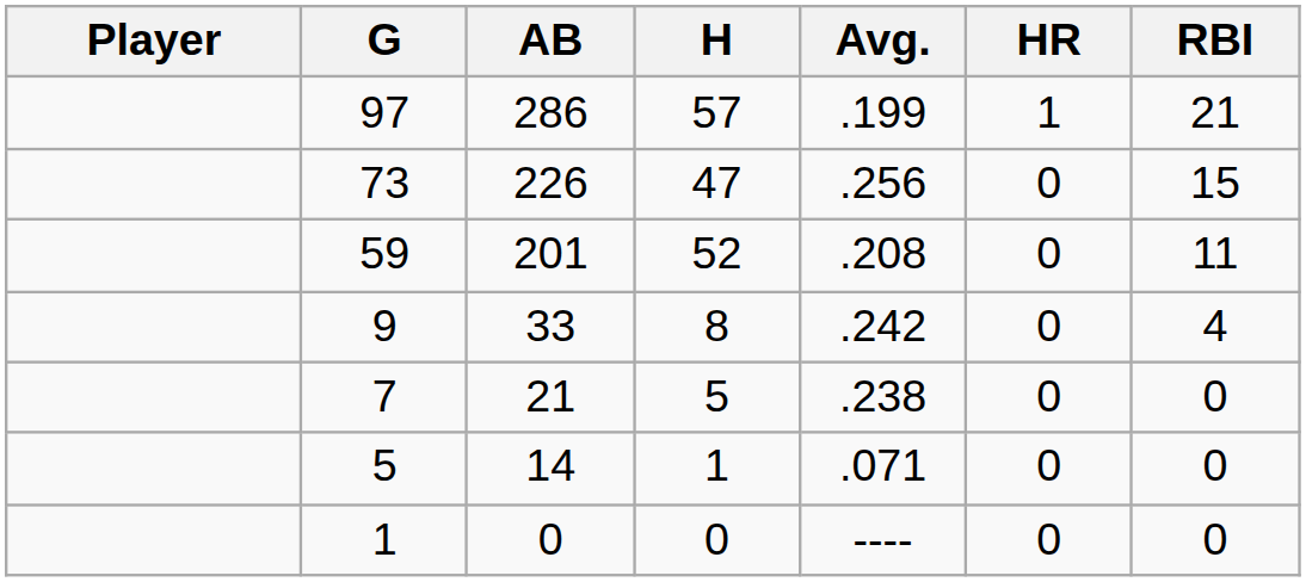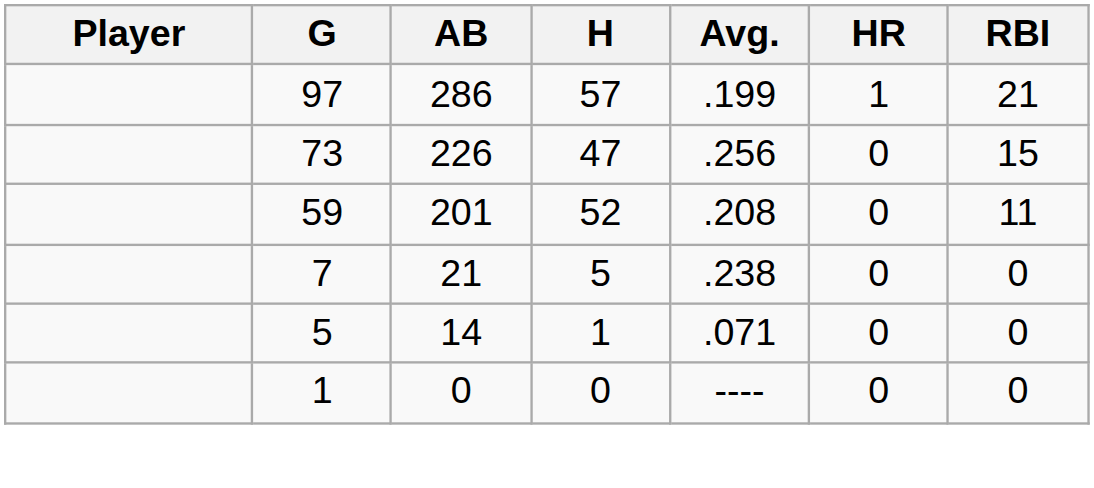- row: 9 | 33 | 8 | .242 | 0 | 4
